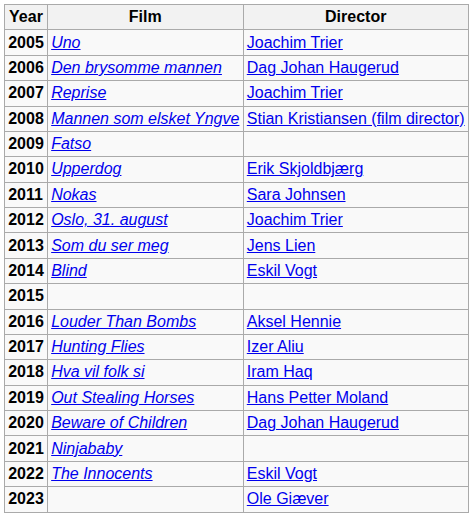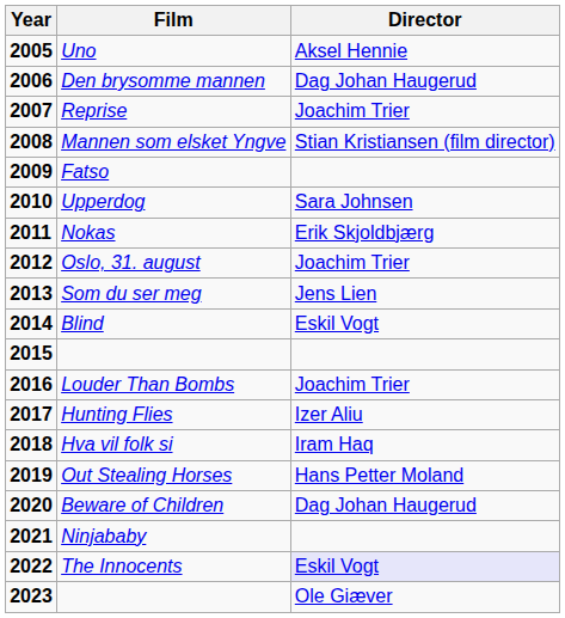Uno | Director: Joachim Trier -> Aksel Hennie
Upperdog | Director: Erik Skjoldbjærg -> Sara Johnsen
Nokas | Director: Sara Johnsen -> Erik Skjoldbjærg
Louder Than Bombs | Director: Aksel Hennie -> Joachim Trier
The Innocents | Director: no background -> lavender background
